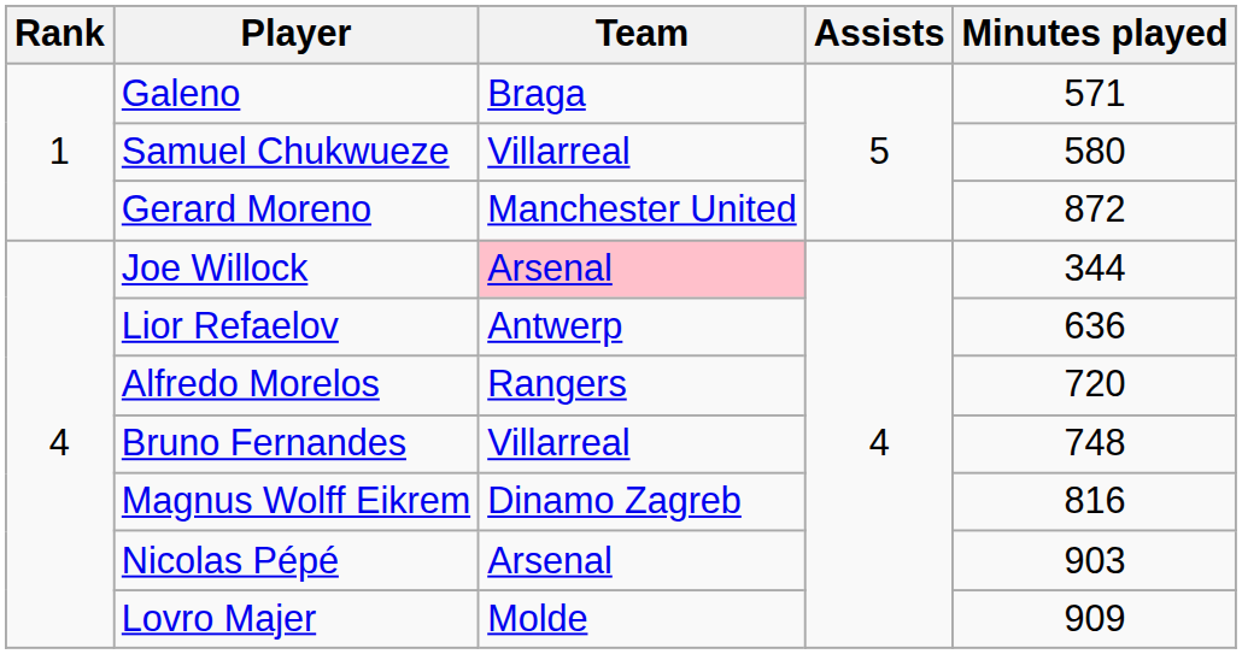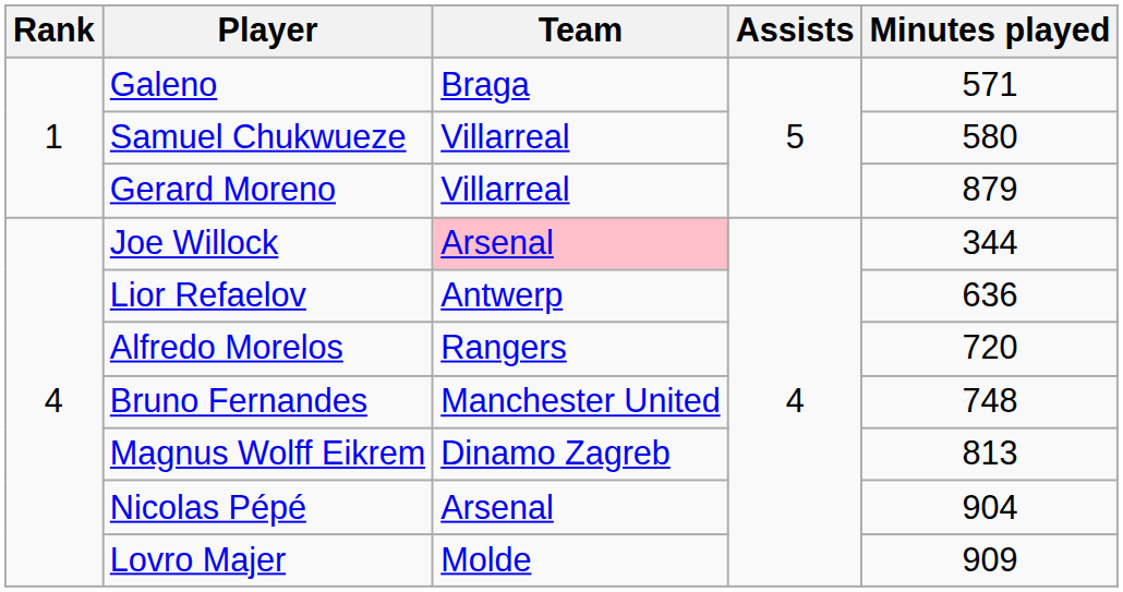Gerard Moreno | Team: Manchester United -> Villarreal
Gerard Moreno | Minutes played: 872 -> 879
Bruno Fernandes | Team: Villarreal -> Manchester United
Magnus Wolff Eikrem | Minutes played: 816 -> 813
Nicolas Pépé | Minutes played: 903 -> 904
